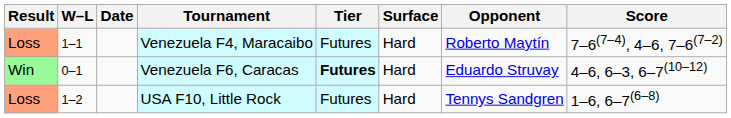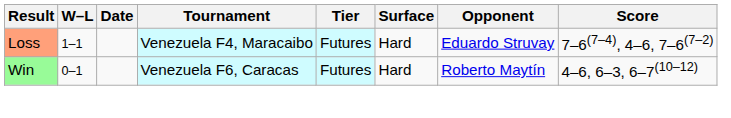Venezuela F4, Maracaibo | Opponent: Roberto Maytín -> Eduardo Struvay
Venezuela F6, Caracas | Tier: bold -> normal
Venezuela F6, Caracas | Opponent: Eduardo Struvay -> Roberto Maytín
- row: Loss | 1–2 | USA F10, Little Rock | Futures | Hard | Tennys Sandgren | 1–6, 6–7(6–8)
